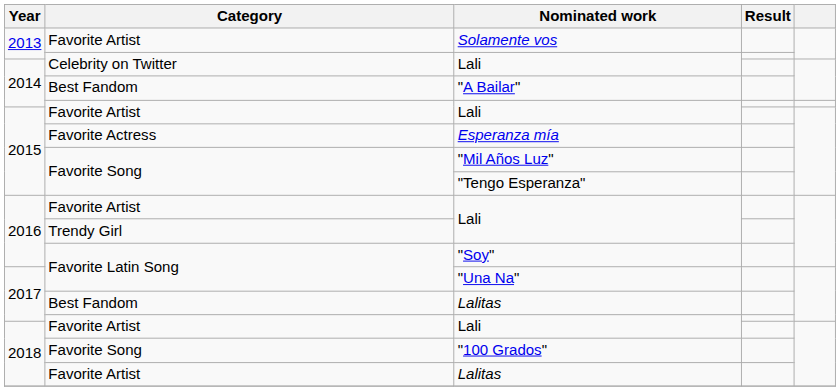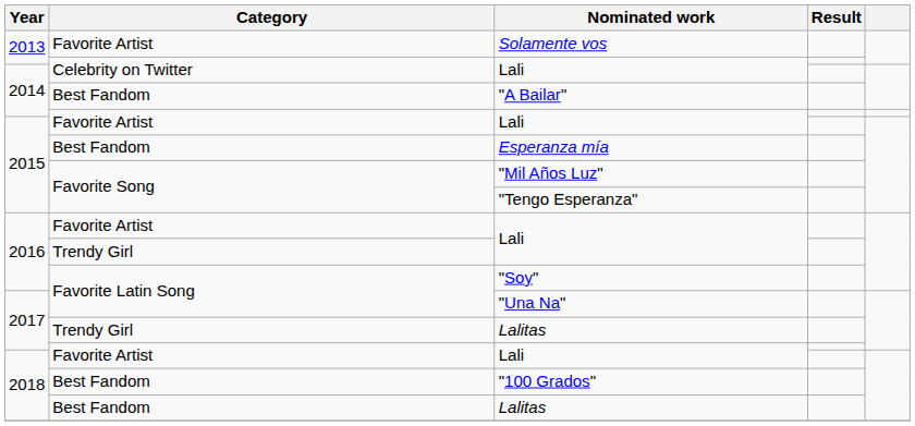Esperanza mía | Category: Favorite Actress -> Best Fandom
2017 / Lalitas | Category: Best Fandom -> Trendy Girl
"100 Grados" | Category: Favorite Song -> Best Fandom
2018 / Lalitas | Category: Favorite Artist -> Best Fandom
